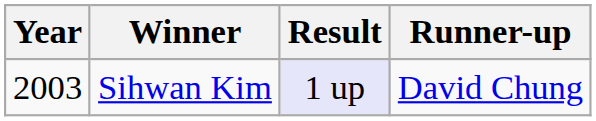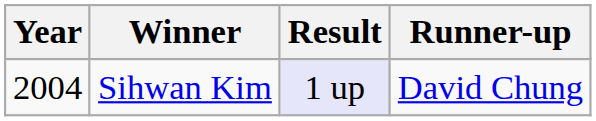Sihwan Kim | Year: 2003 -> 2004
